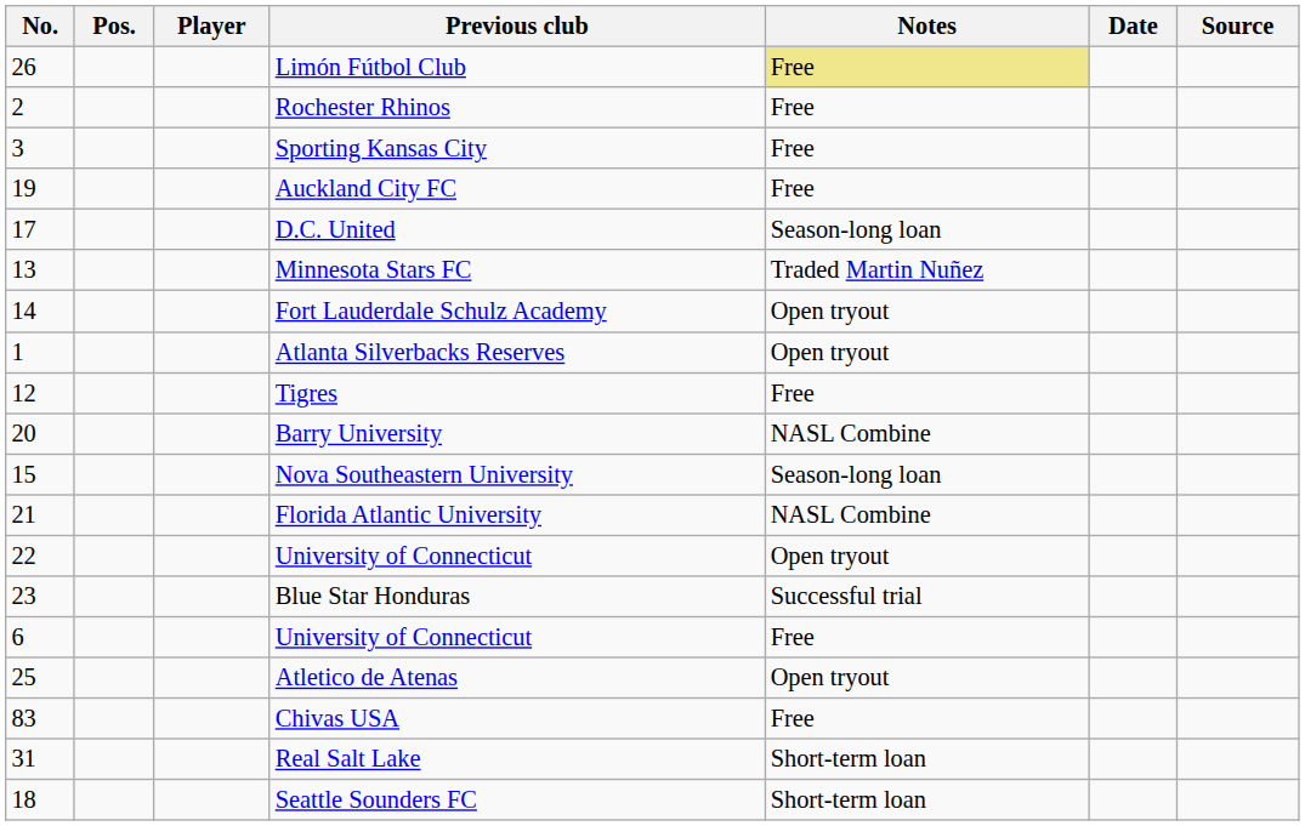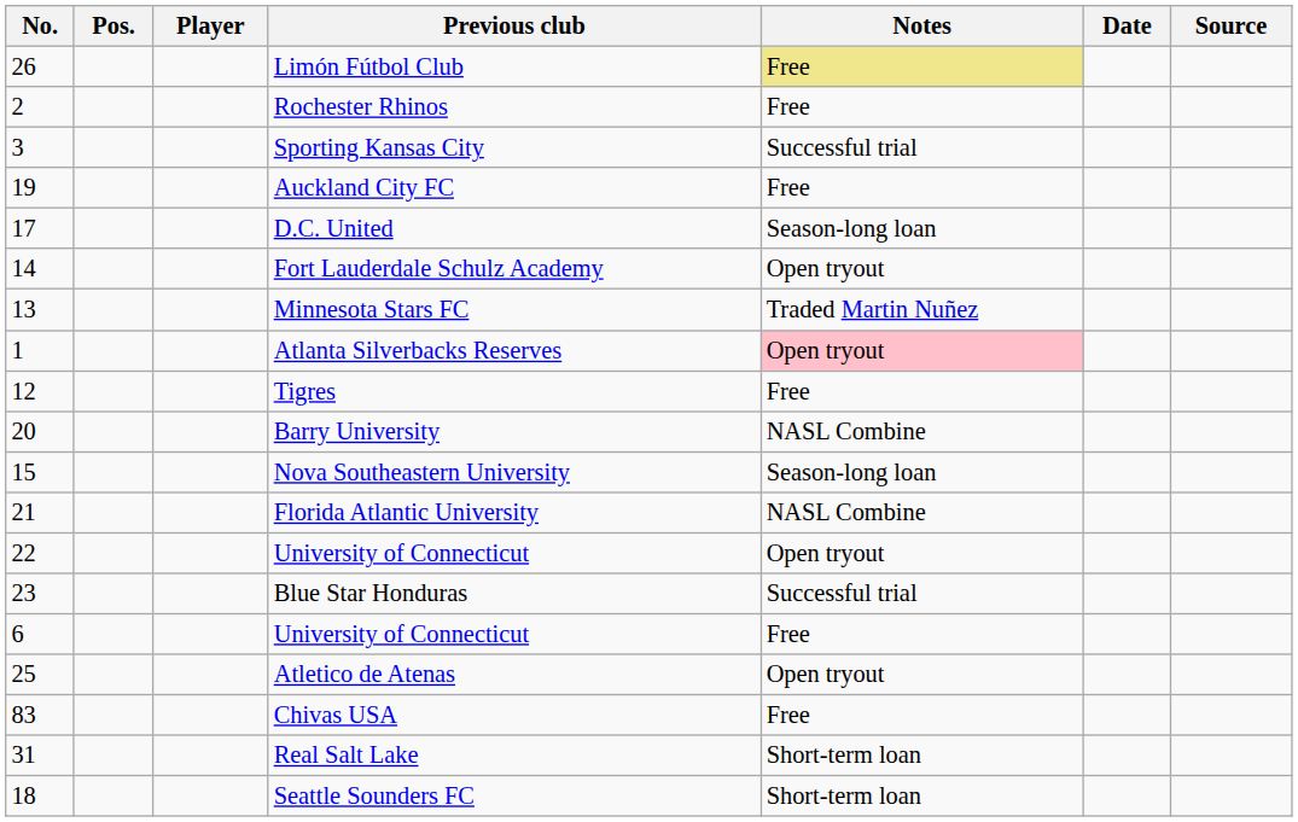Sporting Kansas City | Notes: Free -> Successful trial
rows swapped: Minnesota Stars FC <-> Fort Lauderdale Schulz Academy
Atlanta Silverbacks Reserves | Notes: no background -> pink background
